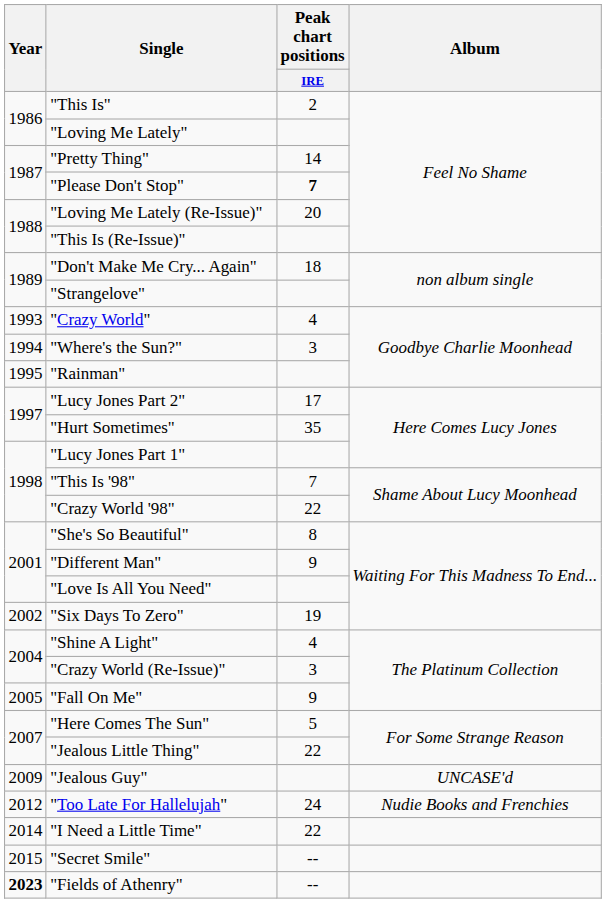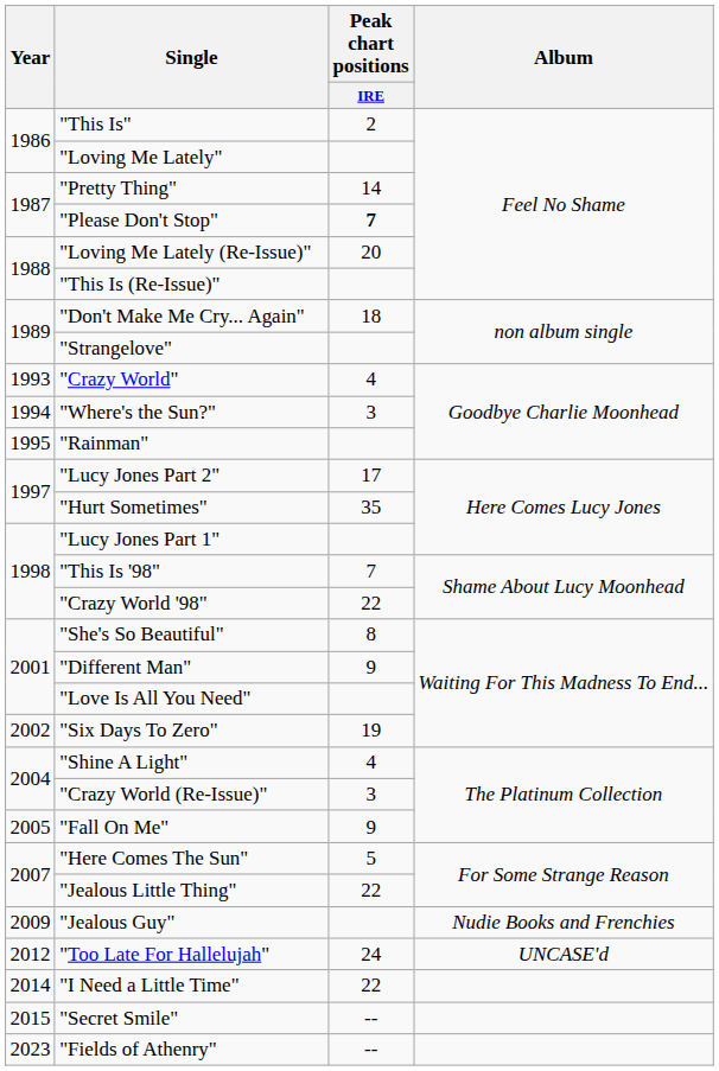"Jealous Guy" | Album: UNCASE'd -> Nudie Books and Frenchies
"Too Late For Hallelujah" | Album: Nudie Books and Frenchies -> UNCASE'd
"Fields of Athenry" | Year: bold -> normal
